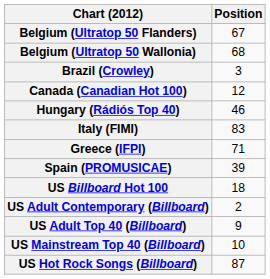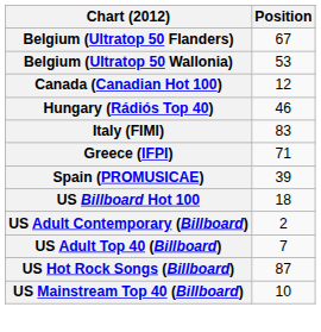Belgium (Ultratop 50 Wallonia) | Position: 68 -> 53
- row: Brazil (Crowley) | 3
US Adult Top 40 (Billboard) | Position: 9 -> 7
rows swapped: US Mainstream Top 40 (Billboard) <-> US Hot Rock Songs (Billboard)
